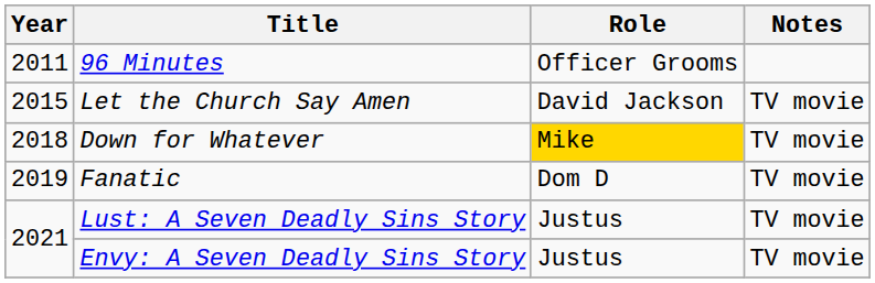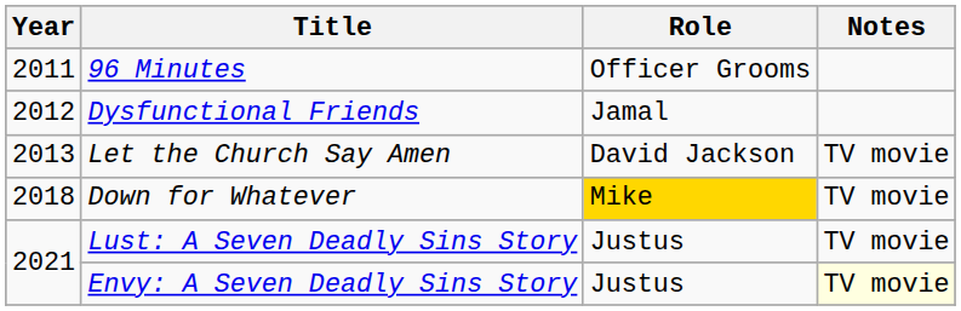+ row: 2012 | Dysfunctional Friends | Jamal
Let the Church Say Amen | Year: 2015 -> 2013
- row: 2019 | Fanatic | Dom D | TV movie
Envy: A Seven Deadly Sins Story | Notes: no background -> lightyellow background
